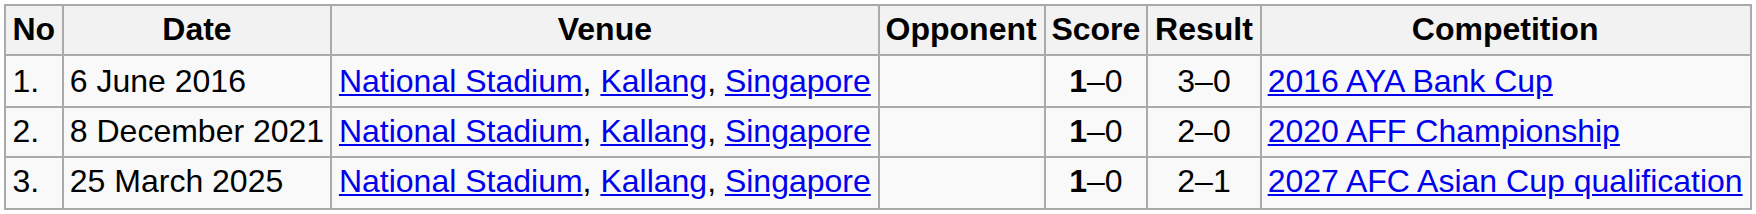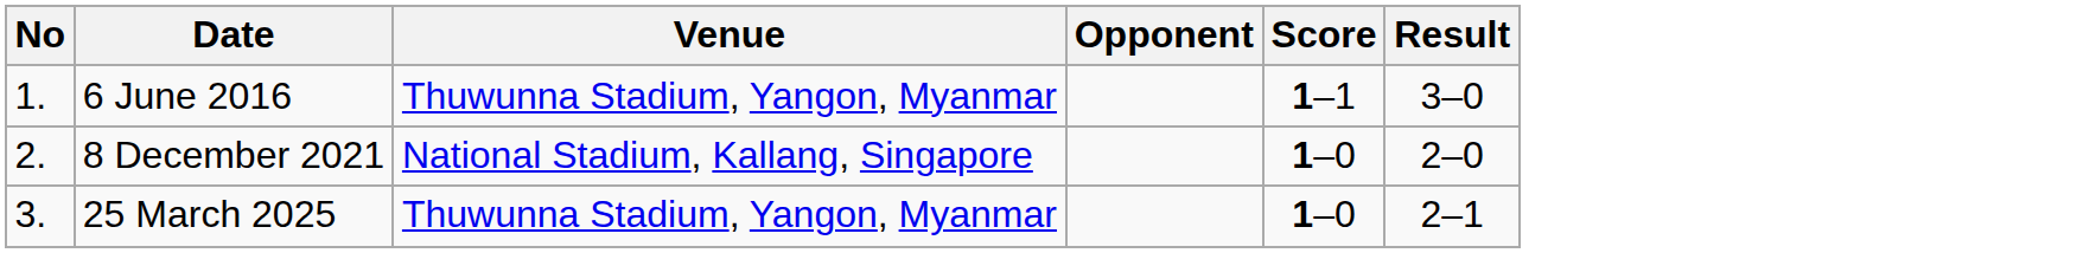- column: Competition | 2016 AYA Bank Cup | 2020 AFF Championship | 2027 AFC Asian Cup qualification
6 June 2016 | Venue: National Stadium, Kallang, Singapore -> Thuwunna Stadium, Yangon, Myanmar
6 June 2016 | Score: 1–0 -> 1–1
25 March 2025 | Venue: National Stadium, Kallang, Singapore -> Thuwunna Stadium, Yangon, Myanmar
